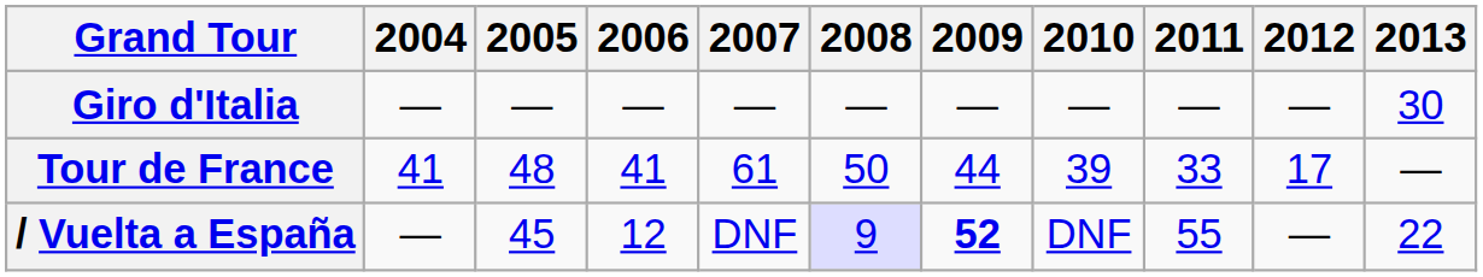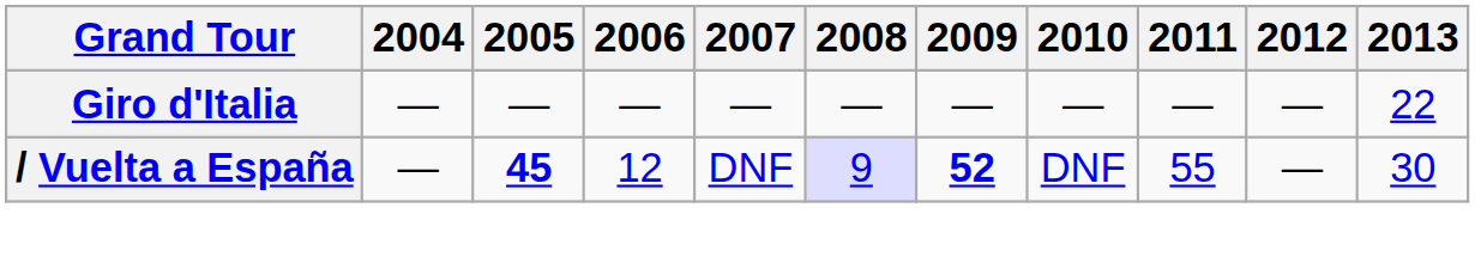Giro d'Italia | 2013: 30 -> 22
- row: Tour de France | 41 | 48 | 41 | 61 | 50 | 44 | 39 | 33 | 17 | —
/ Vuelta a España | 2005: normal -> bold
/ Vuelta a España | 2013: 22 -> 30
